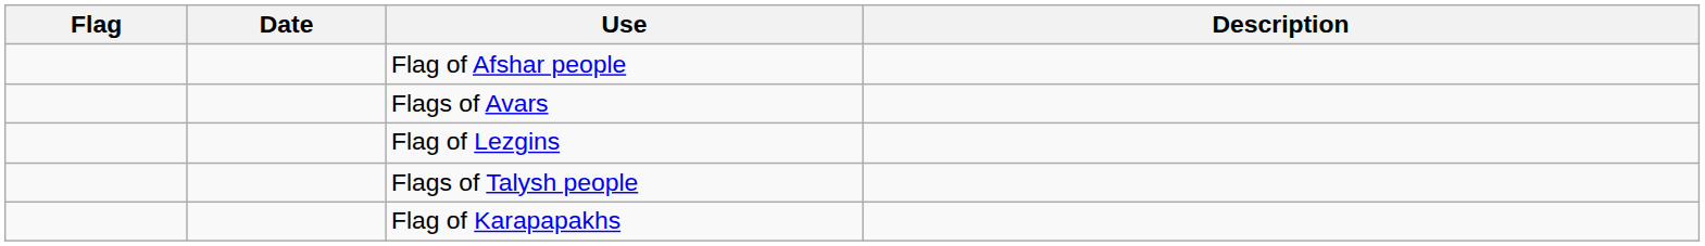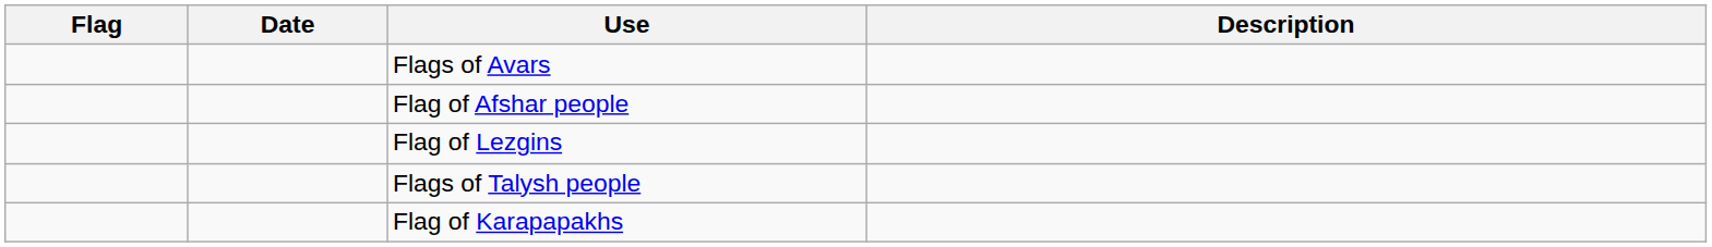rows swapped: Flag of Afshar people <-> Flags of Avars
